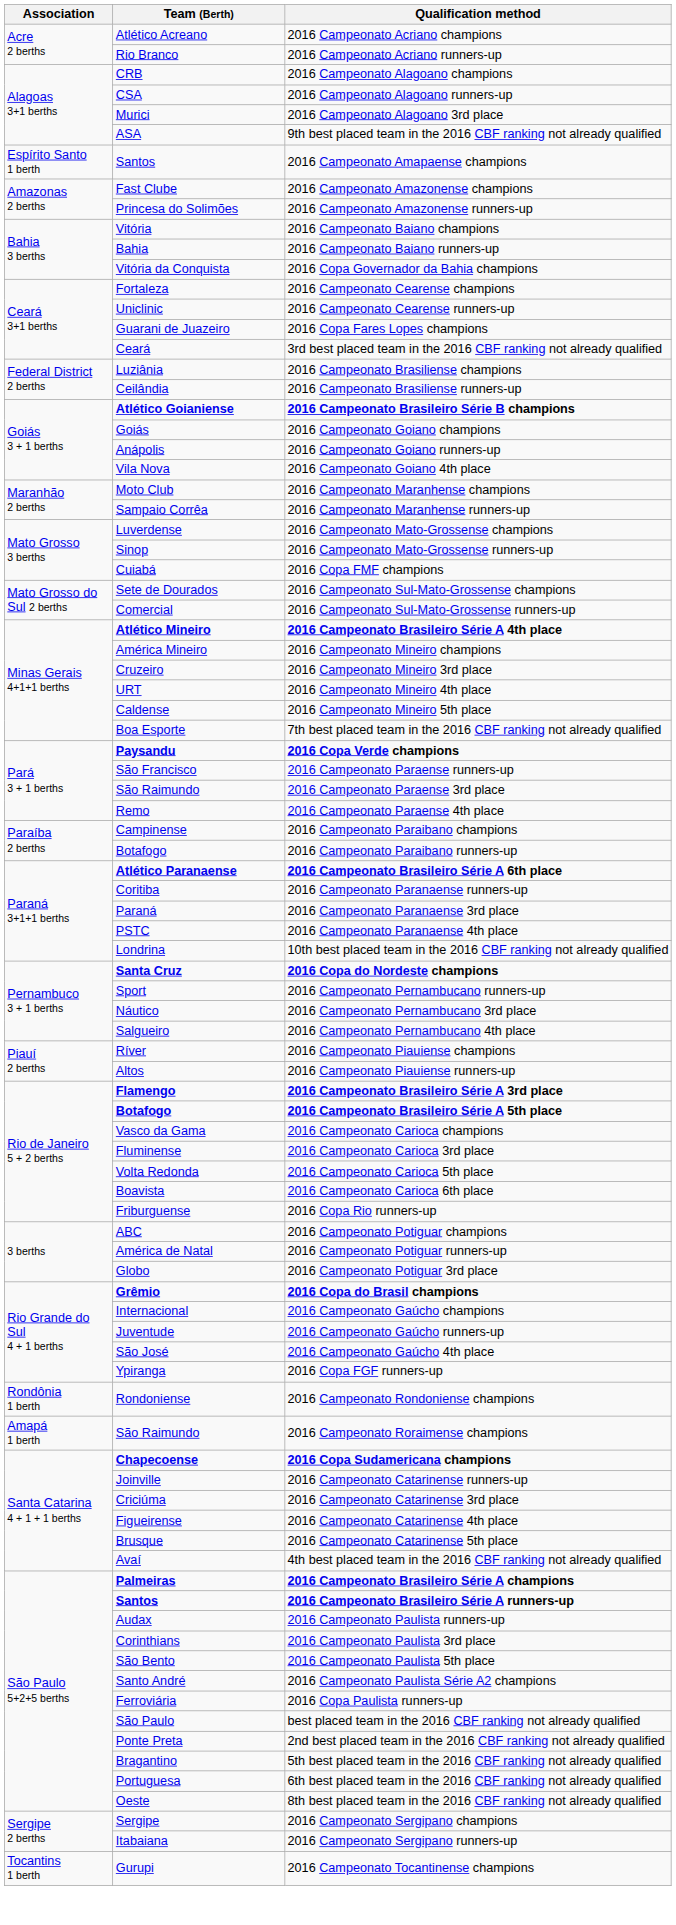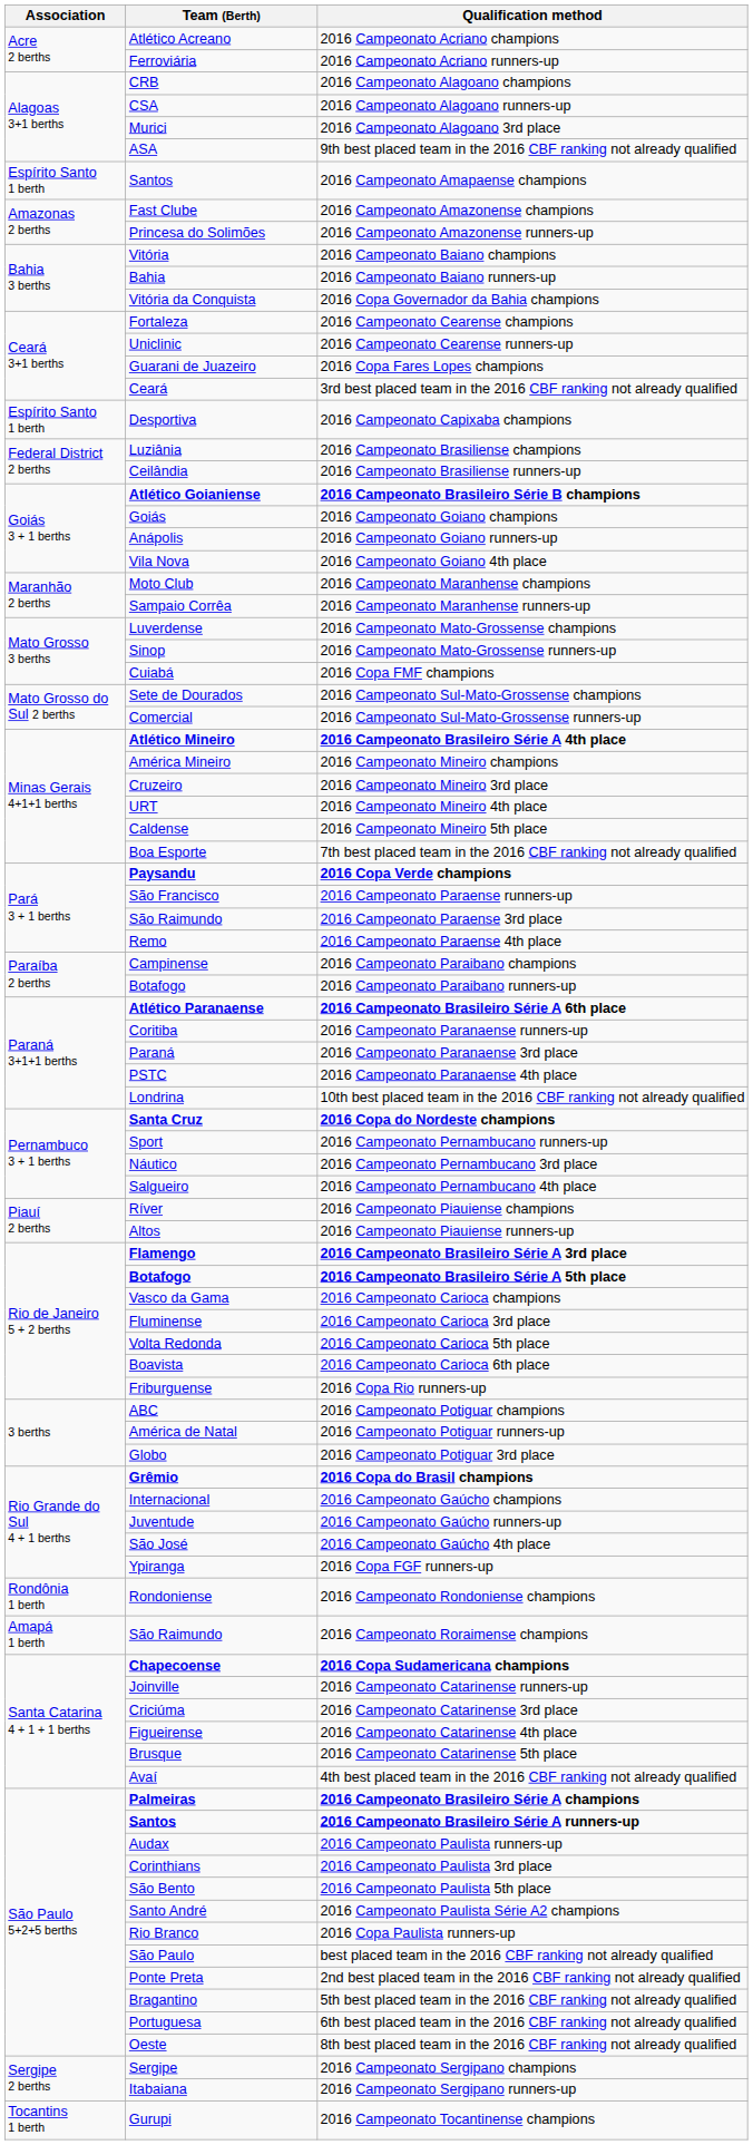2016 Campeonato Acriano runners-up | Team (Berth): Rio Branco -> Ferroviária
+ row: Espírito Santo 1 berth | Desportiva | 2016 Campeonato Capixaba champions
2016 Copa Paulista runners-up | Team (Berth): Ferroviária -> Rio Branco
